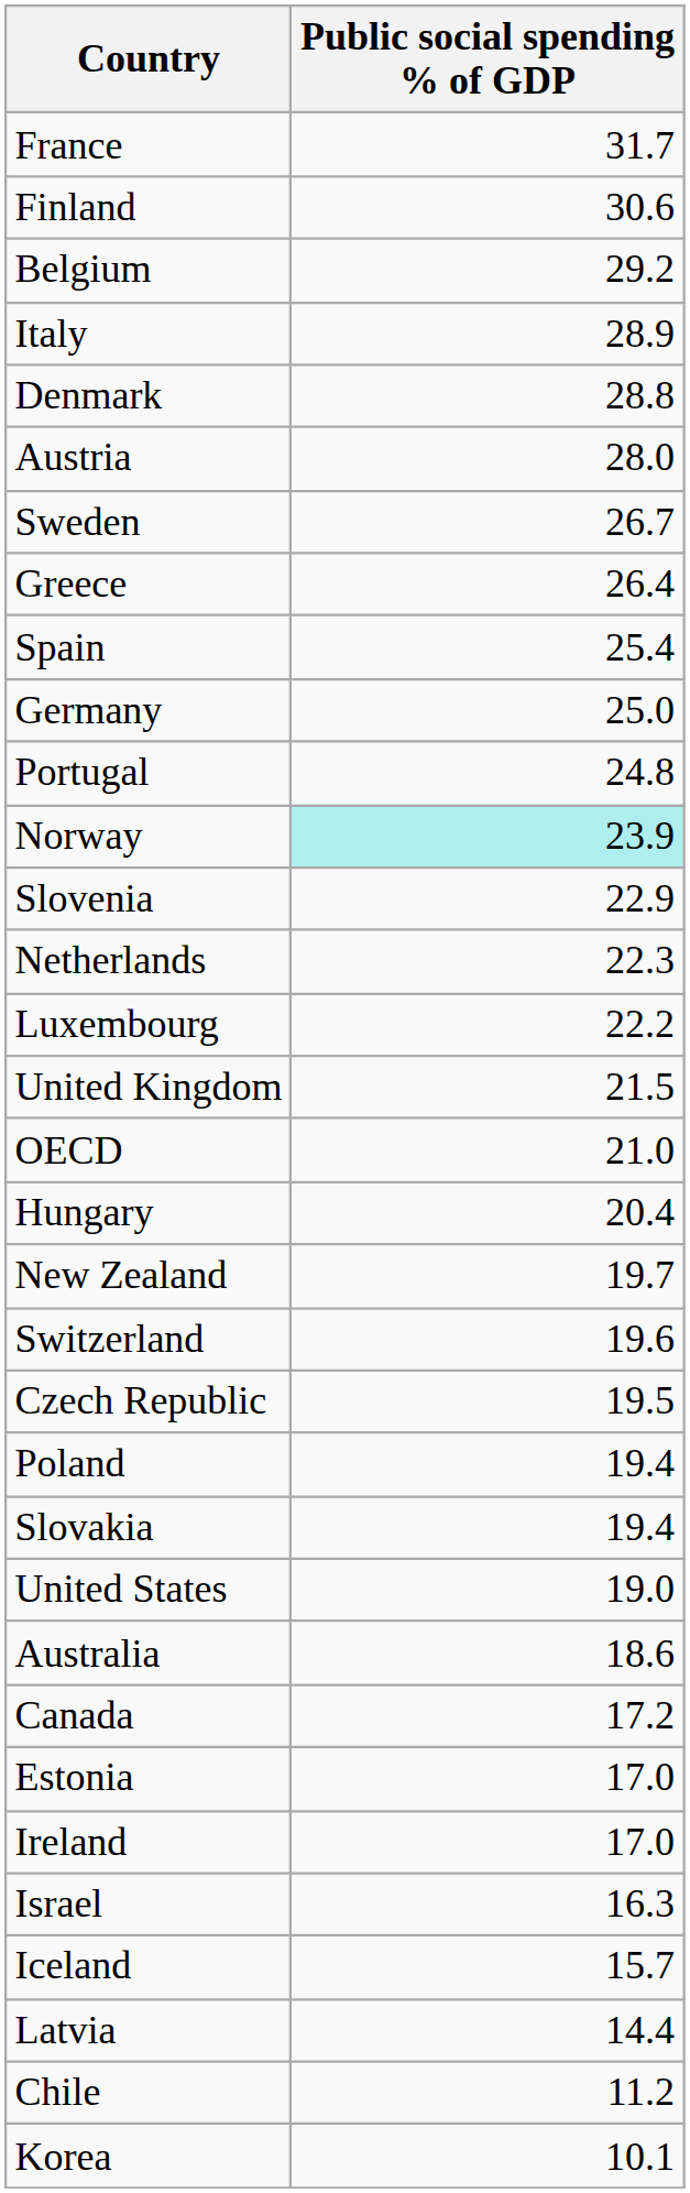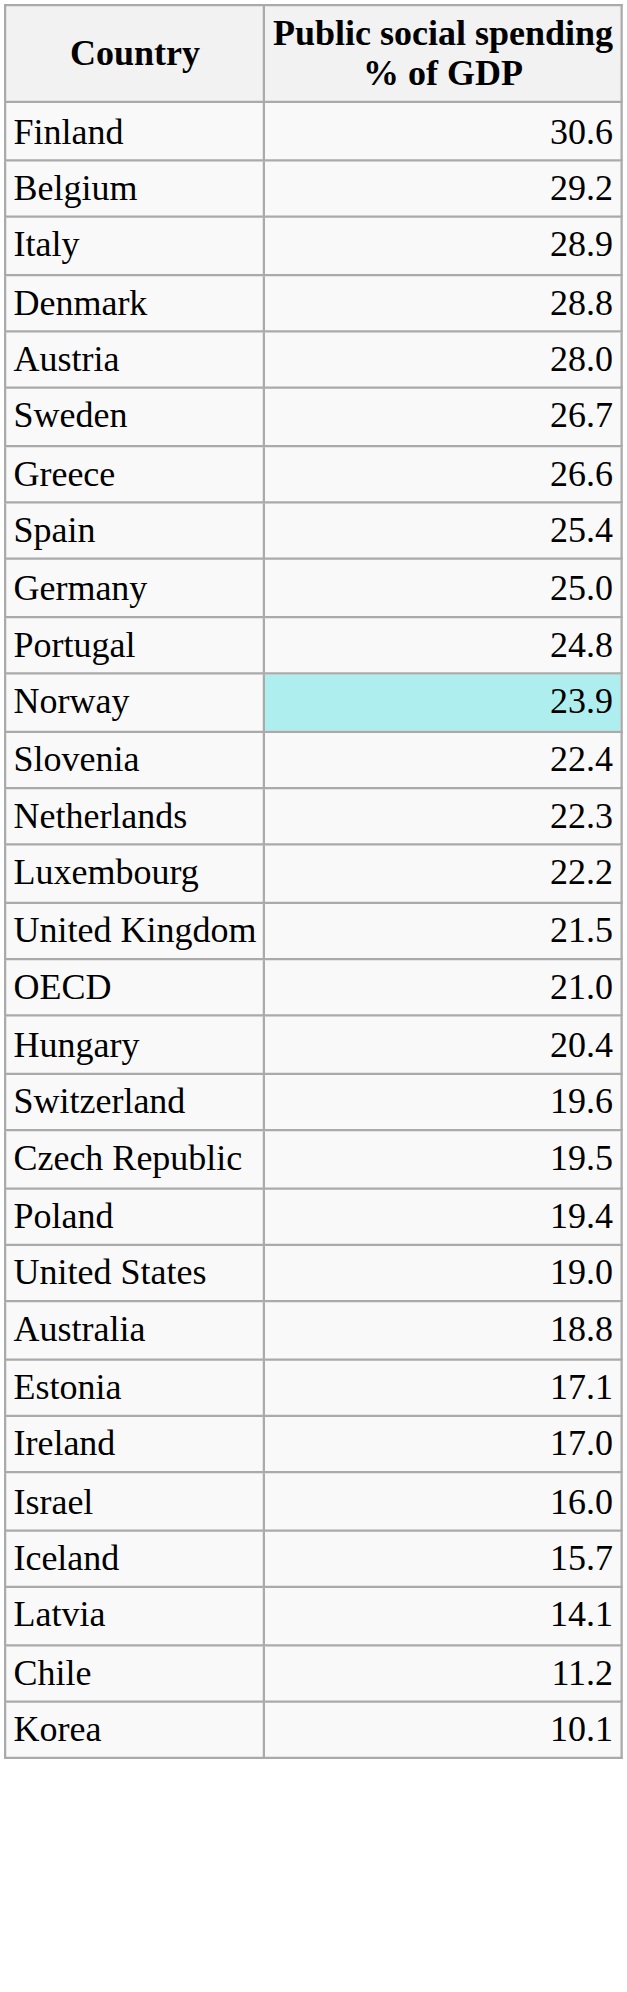- row: France | 31.7
Greece | Public social spending % of GDP: 26.4 -> 26.6
Slovenia | Public social spending % of GDP: 22.9 -> 22.4
- row: New Zealand | 19.7
- row: Slovakia | 19.4
Australia | Public social spending % of GDP: 18.6 -> 18.8
- row: Canada | 17.2
Estonia | Public social spending % of GDP: 17.0 -> 17.1
Israel | Public social spending % of GDP: 16.3 -> 16.0
Latvia | Public social spending % of GDP: 14.4 -> 14.1
